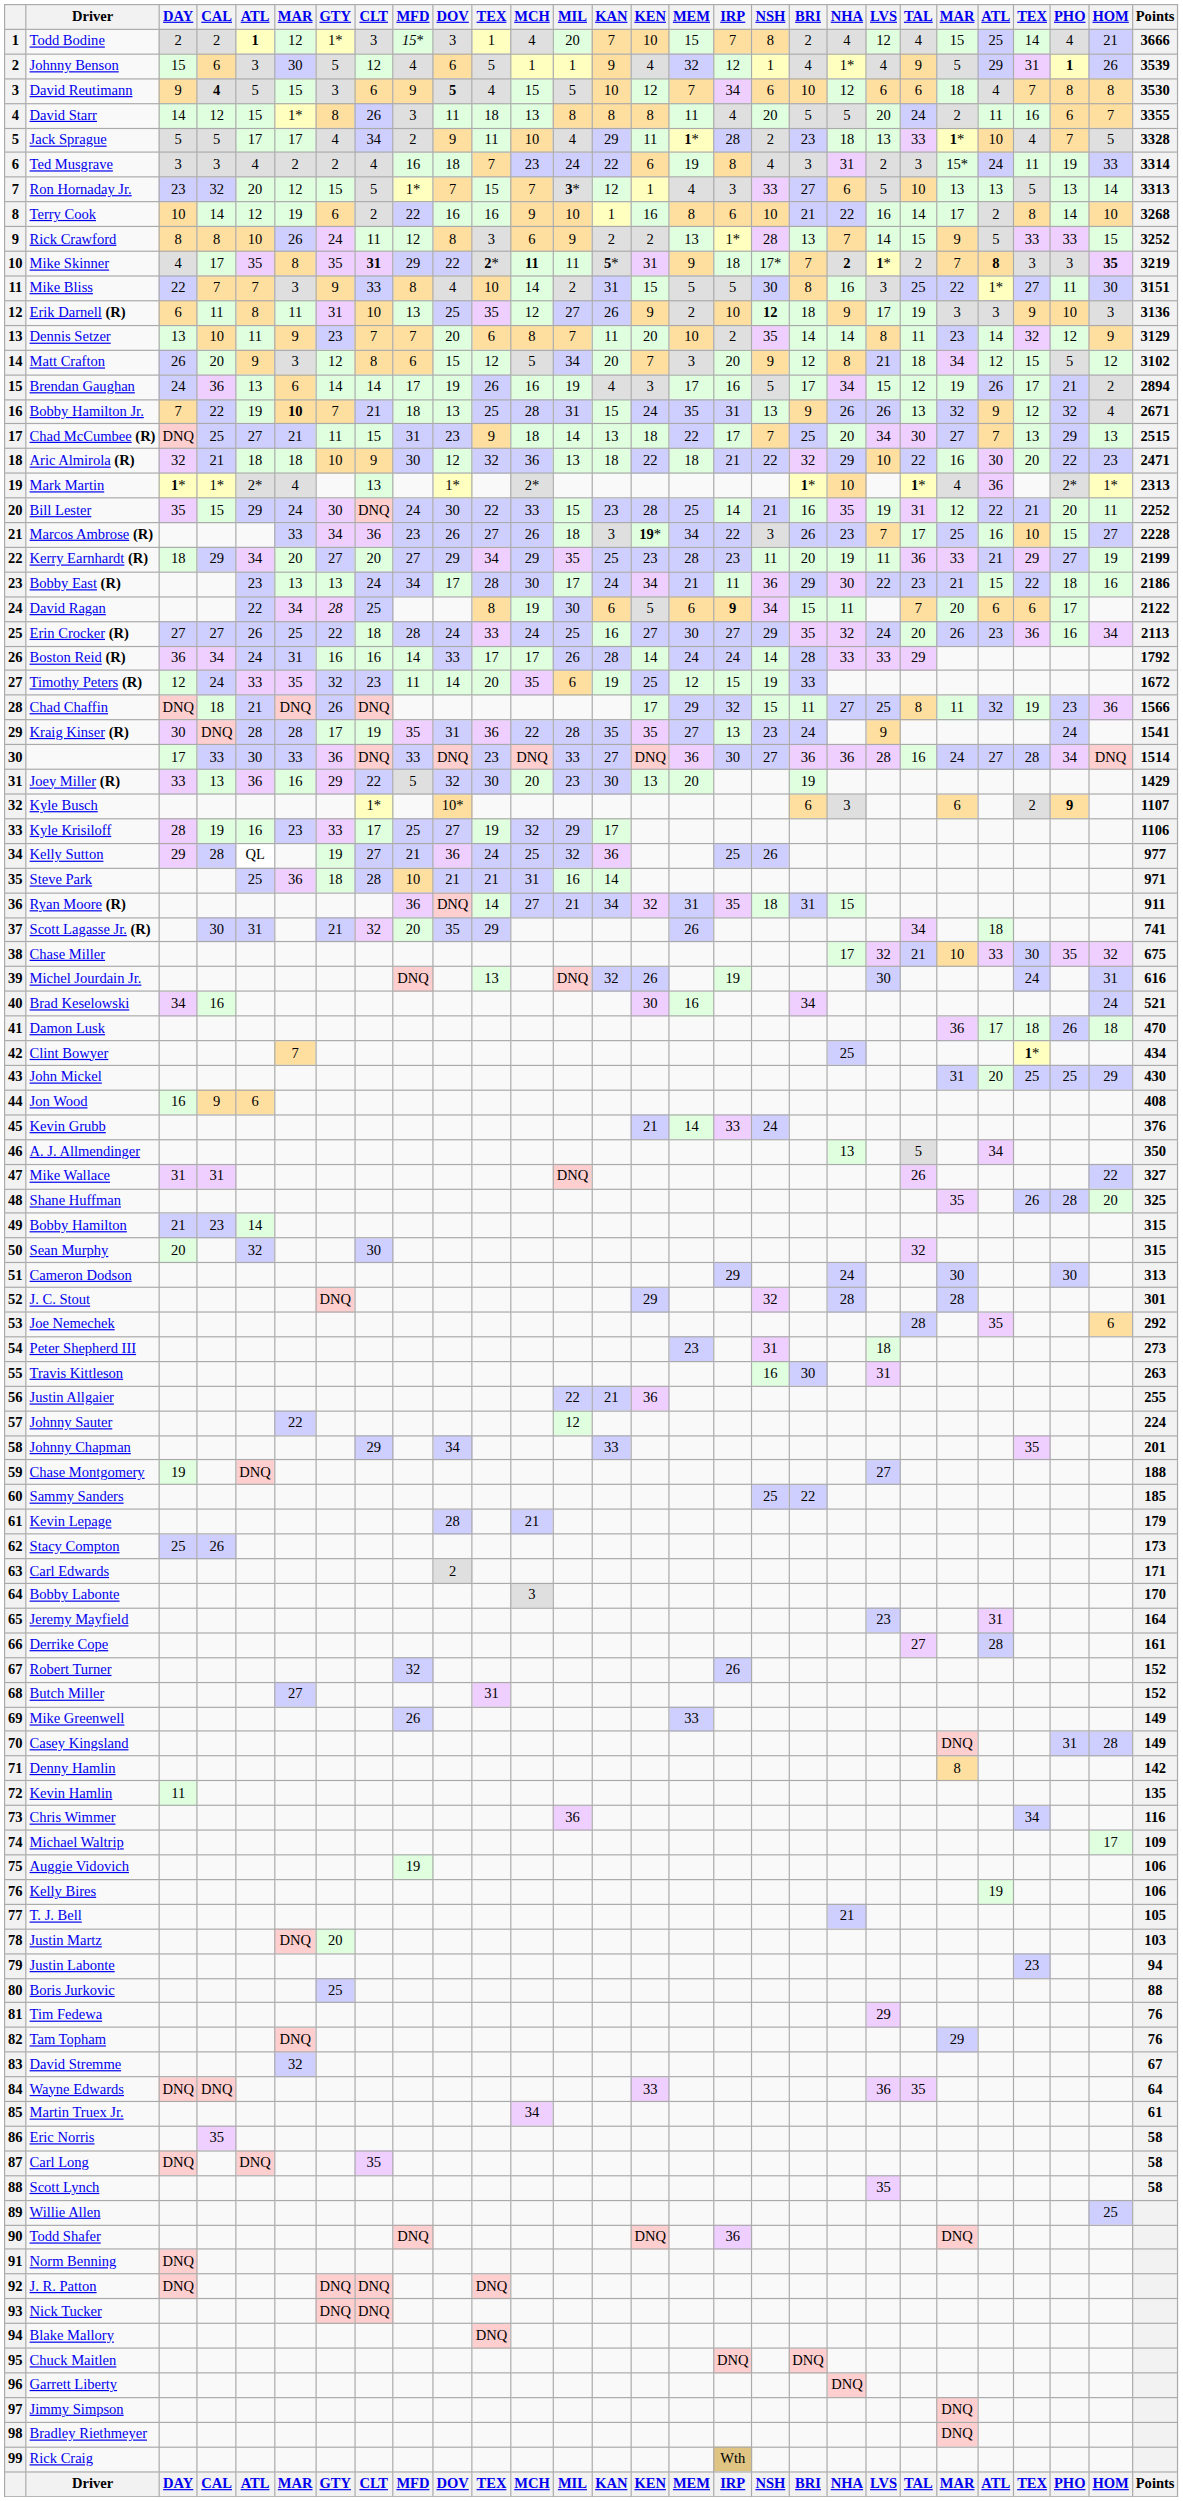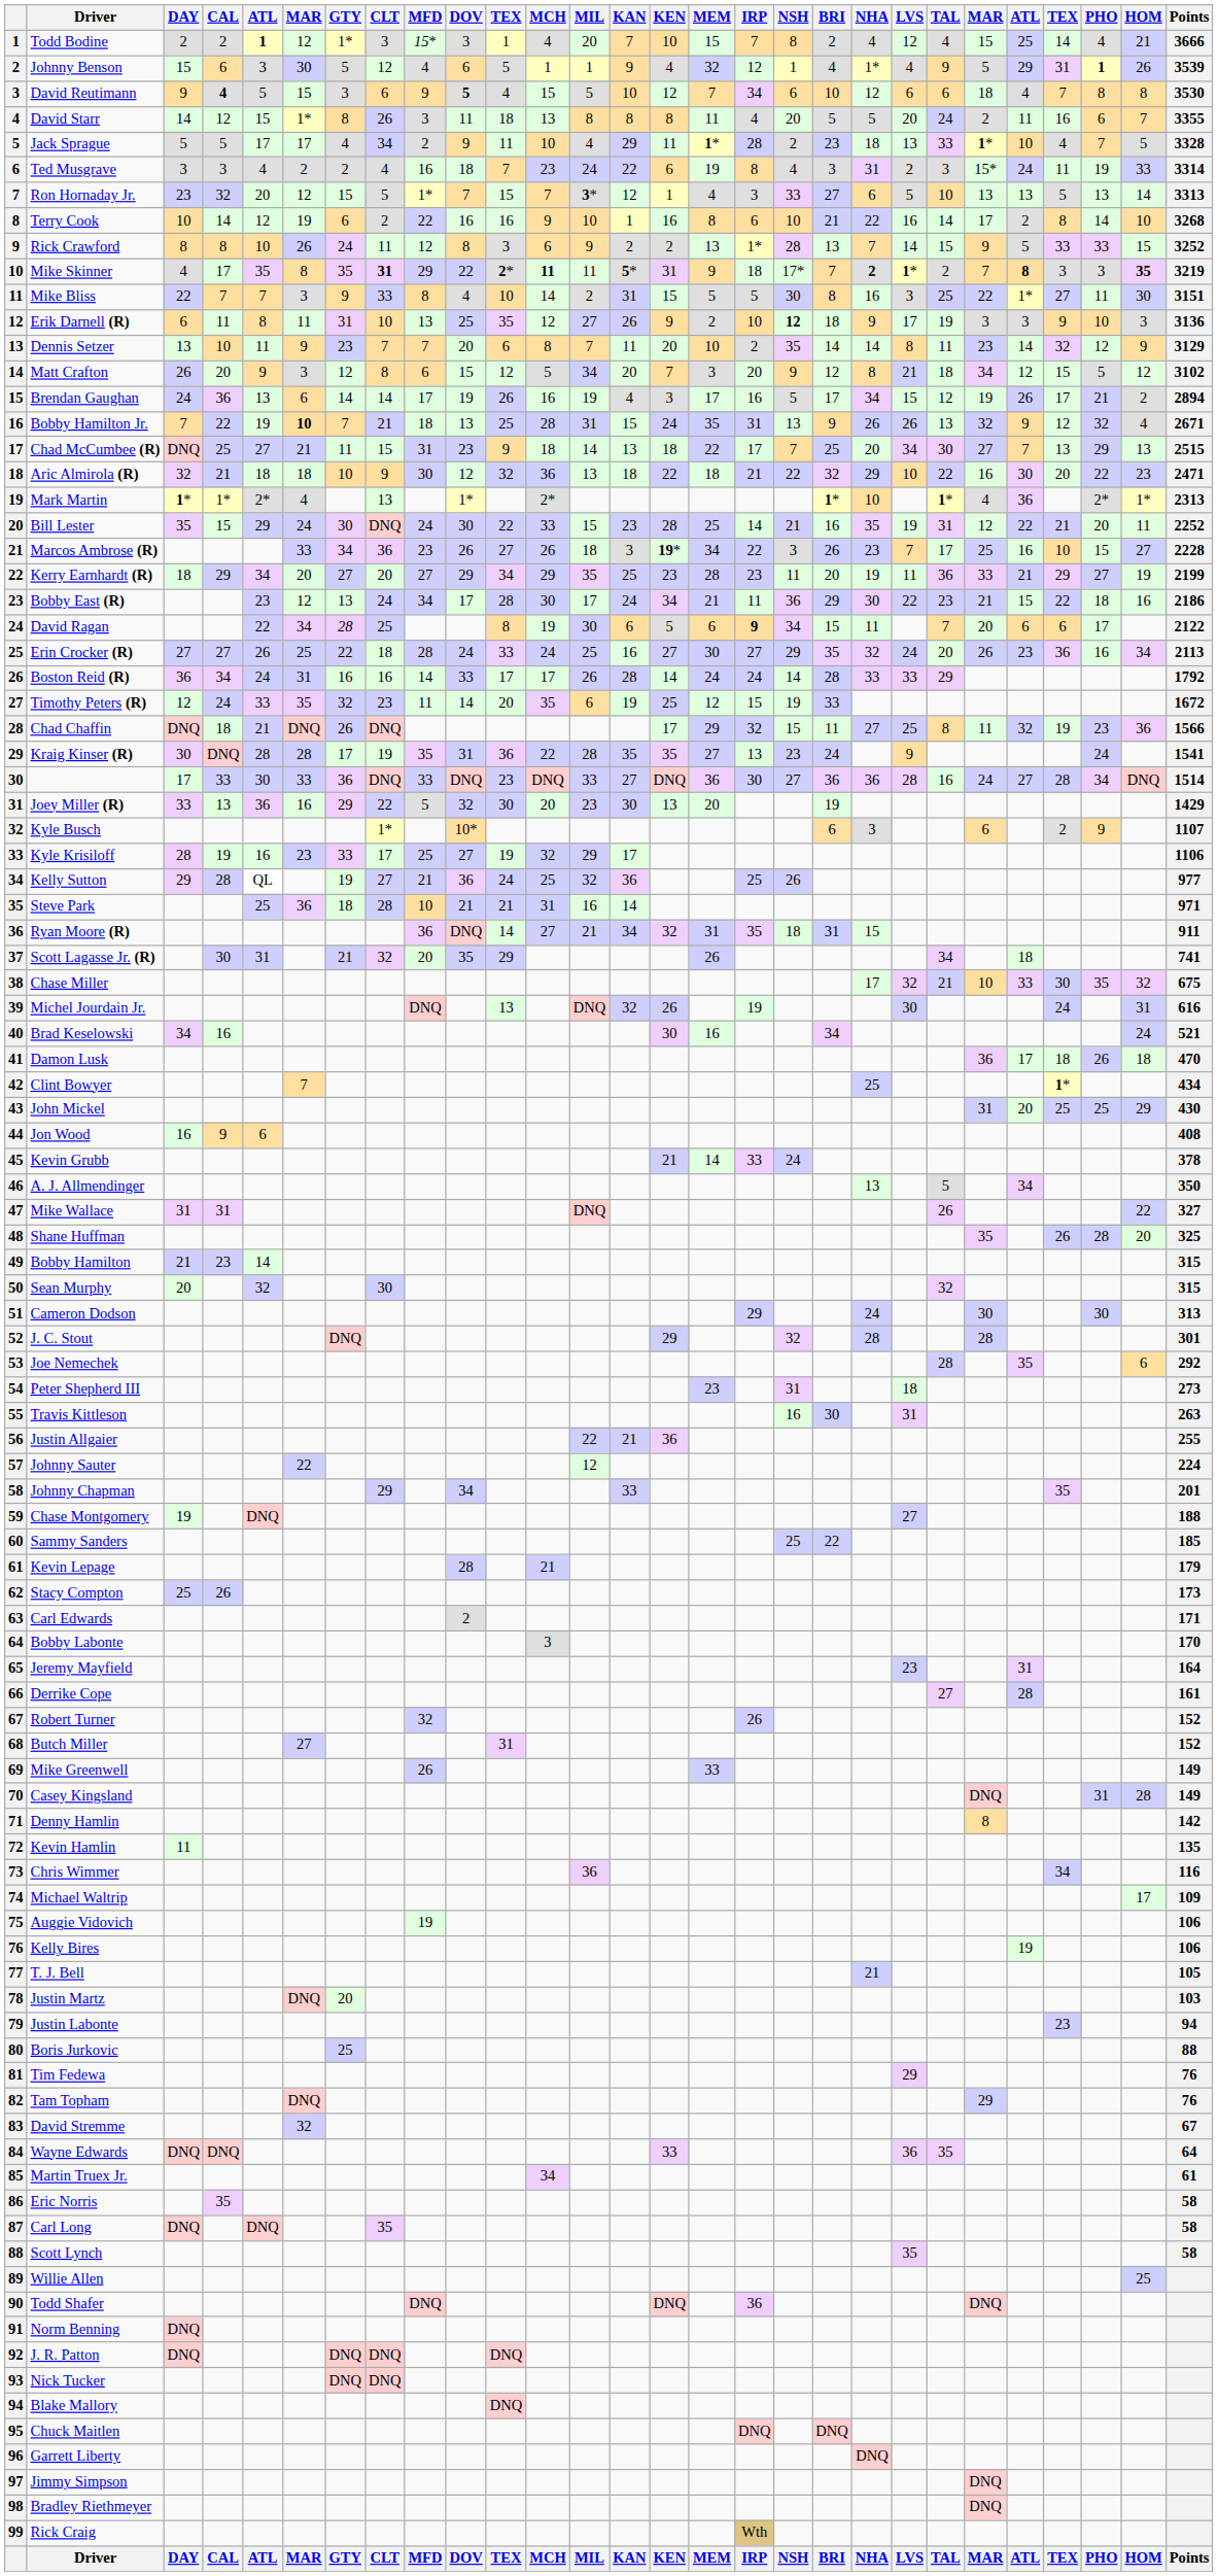Bobby East (R) | column 6: 13 -> 12
Kyle Busch | PHO: bold -> normal
Kevin Grubb | Points: 376 -> 378
